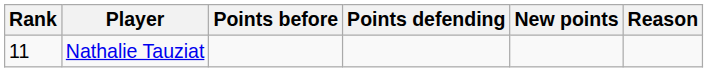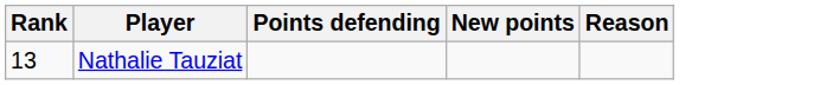- column: Points before
Nathalie Tauziat | Rank: 11 -> 13
